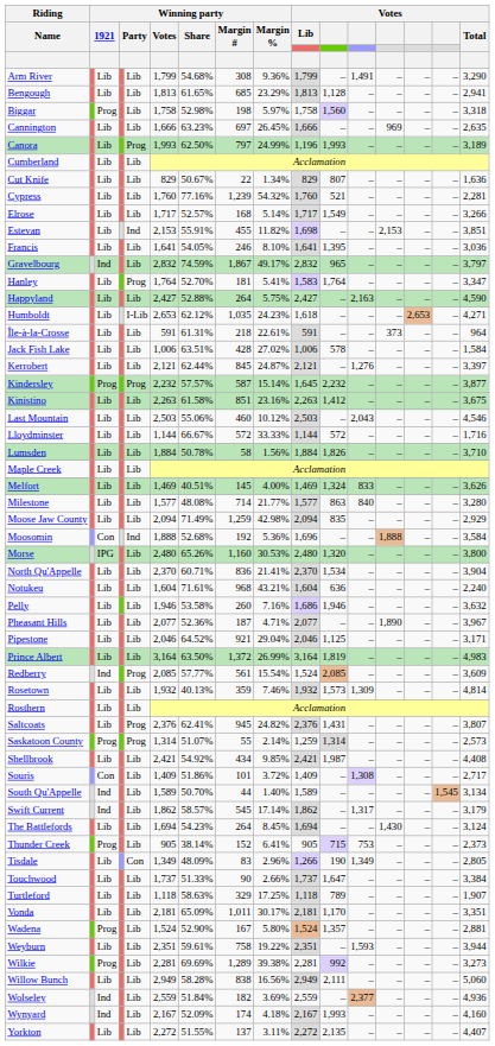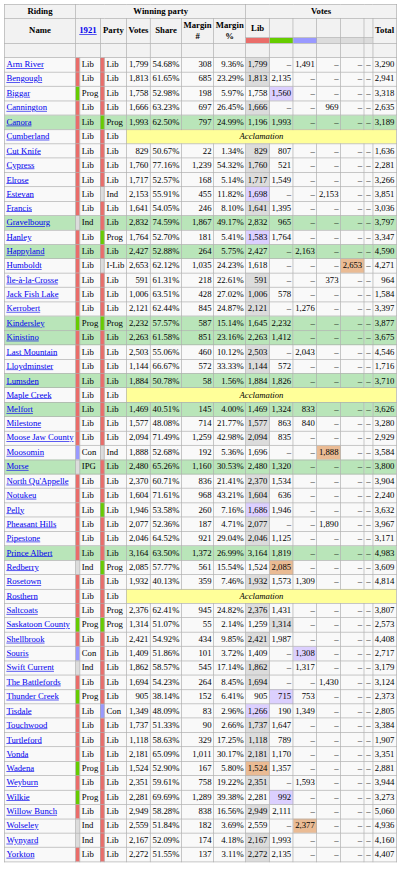Bengough | column 11: 1,128 -> 2,135
- row: South Qu'Appelle | Ind | Lib | 1,589 | 50.70% | 44 | 1.40% | 1,589 | – | – | – | – | 1,545 | 3,134
